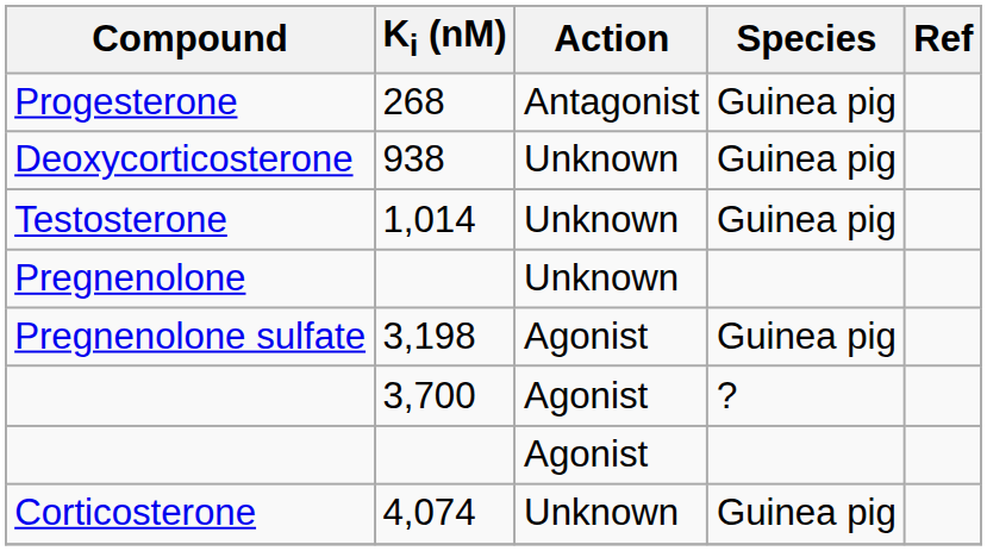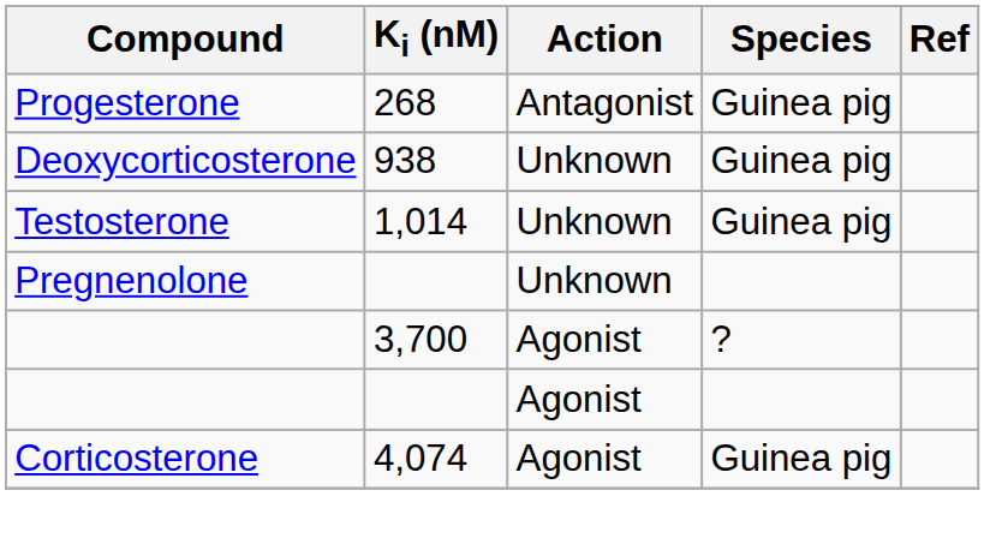- row: Pregnenolone sulfate | 3,198 | Agonist | Guinea pig
Corticosterone | Action: Unknown -> Agonist
